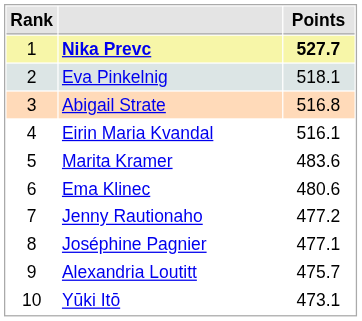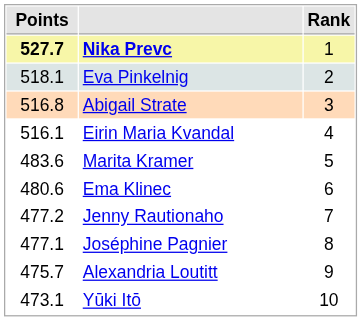columns swapped: Rank <-> Points
